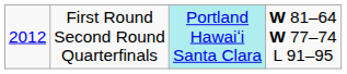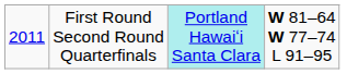First Round Second Round Quarterfinals | column 1: 2012 -> 2011
